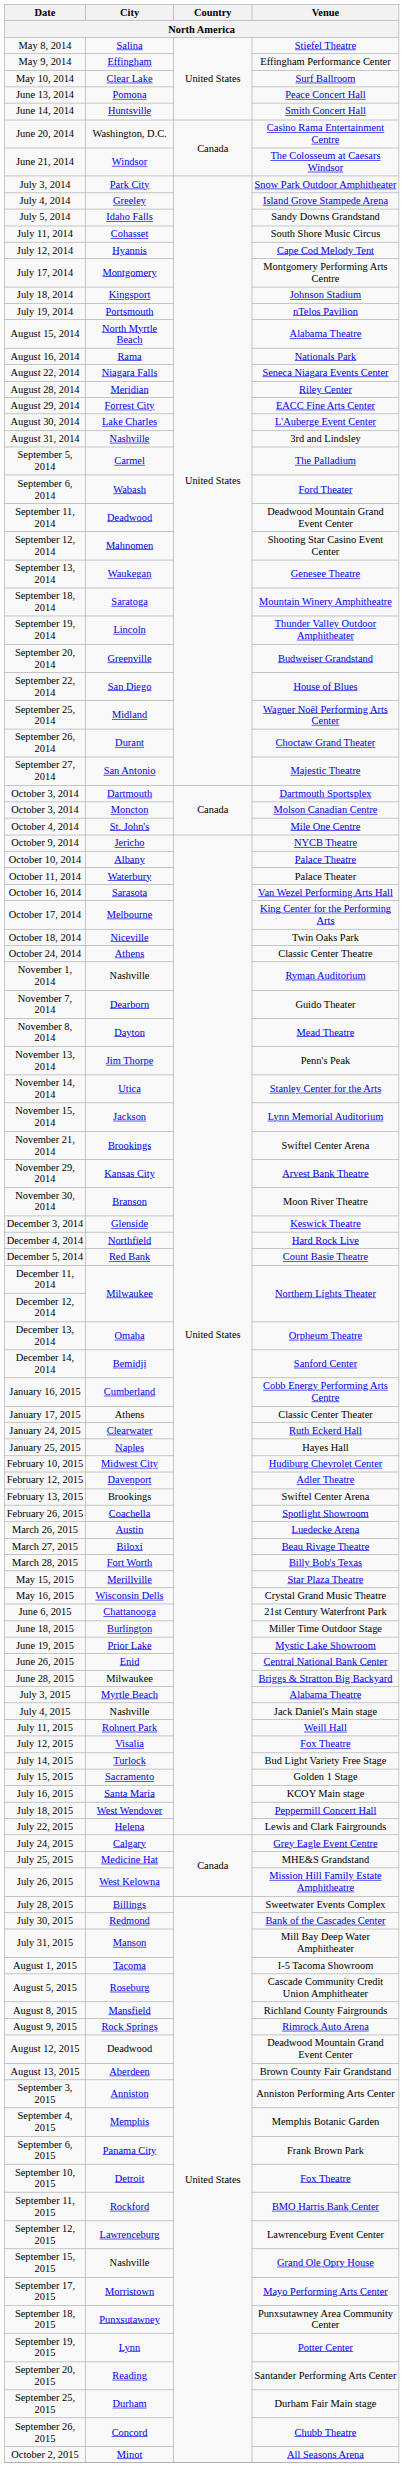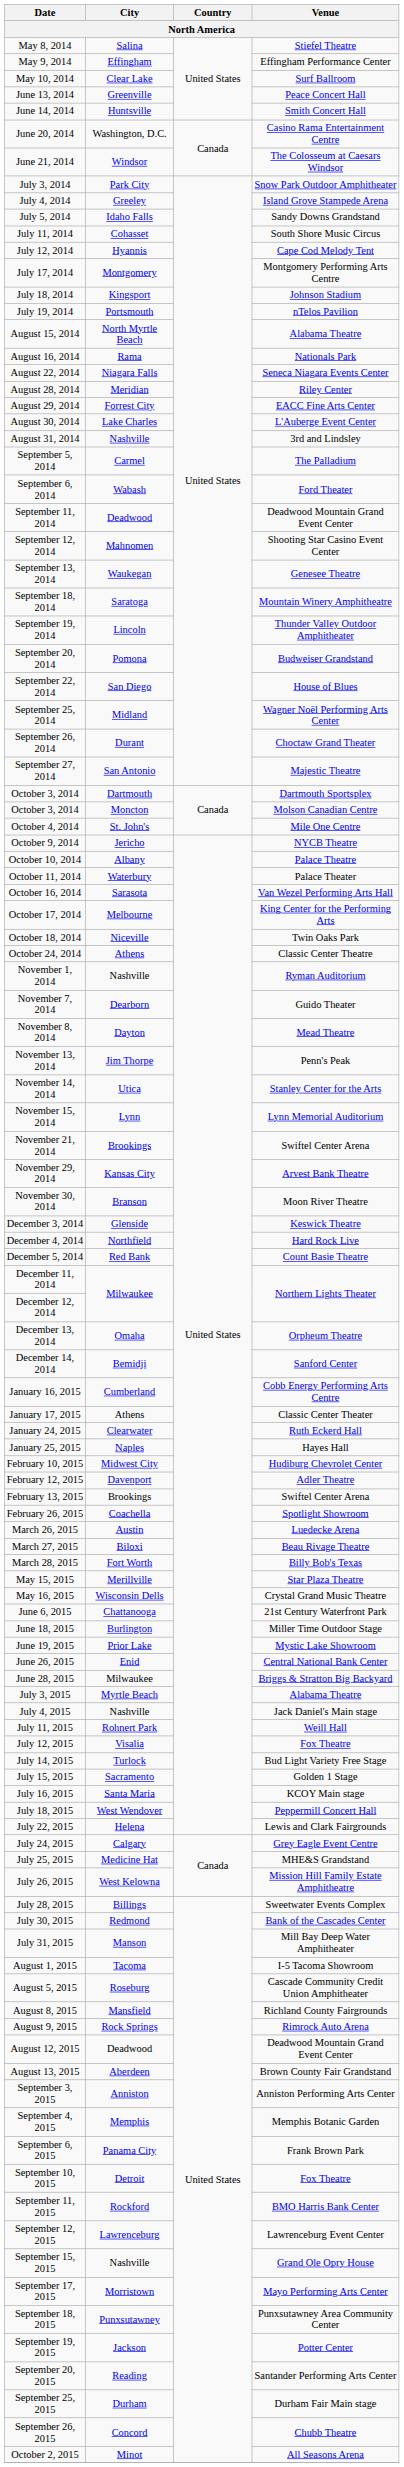June 13, 2014 | City: Pomona -> Greenville
September 20, 2014 | City: Greenville -> Pomona
November 15, 2014 | City: Jackson -> Lynn
September 19, 2015 | City: Lynn -> Jackson
